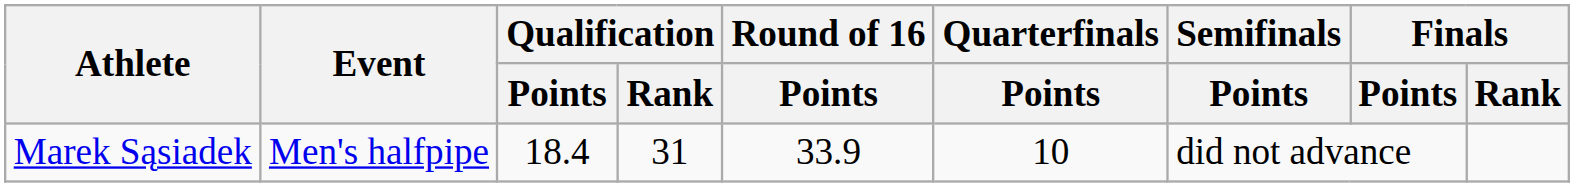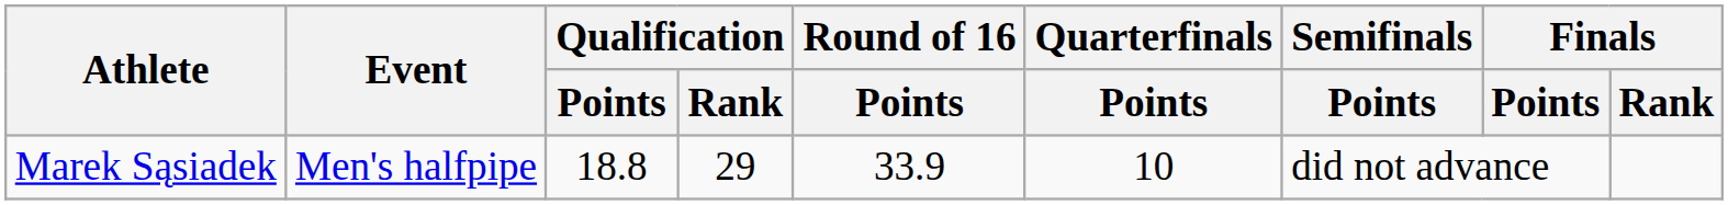Marek Sąsiadek | Qualification / Points: 18.4 -> 18.8
Marek Sąsiadek | Qualification / Rank: 31 -> 29
